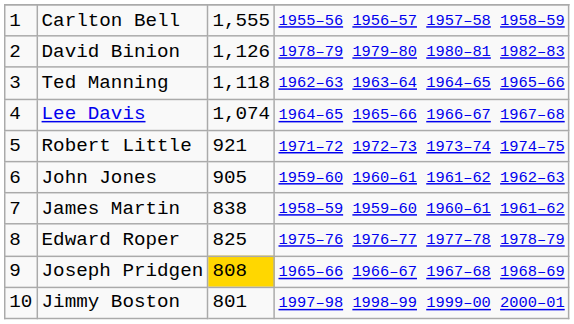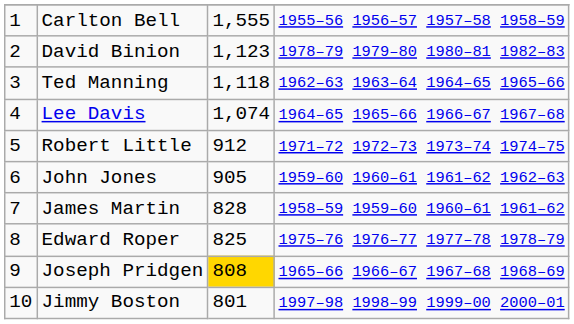David Binion | column 3: 1,126 -> 1,123
Robert Little | column 3: 921 -> 912
James Martin | column 3: 838 -> 828
